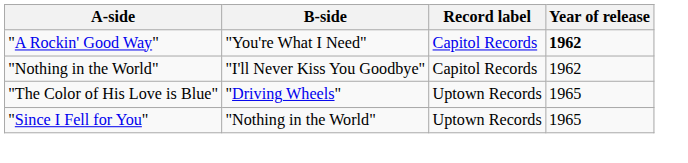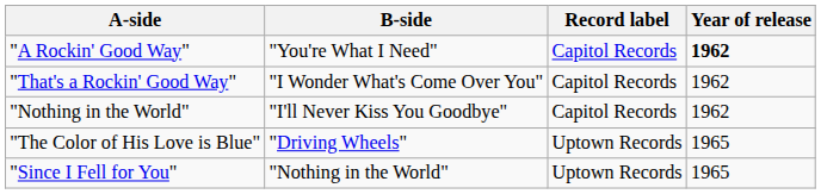+ row: "That's a Rockin' Good Way" | "I Wonder What's Come Over You" | Capitol Records | 1962
